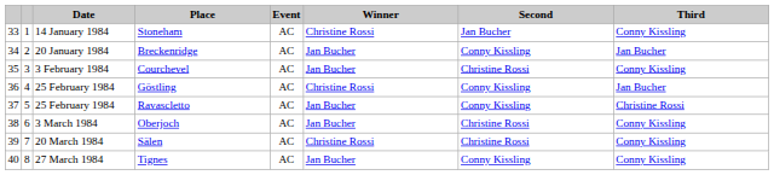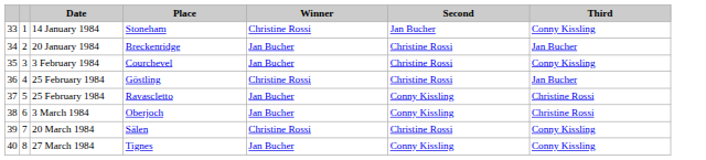- column: Event | AC | AC | AC | AC | AC | AC | AC | AC
Breckenridge | Second: Conny Kissling -> Christine Rossi
Göstling | Second: Conny Kissling -> Christine Rossi
Oberjoch | Second: Christine Rossi -> Conny Kissling
Oberjoch | Third: Conny Kissling -> Christine Rossi
